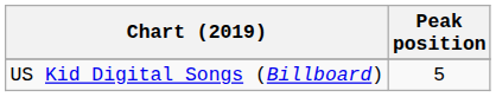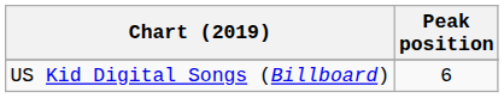US Kid Digital Songs (Billboard) | Peak position: 5 -> 6
